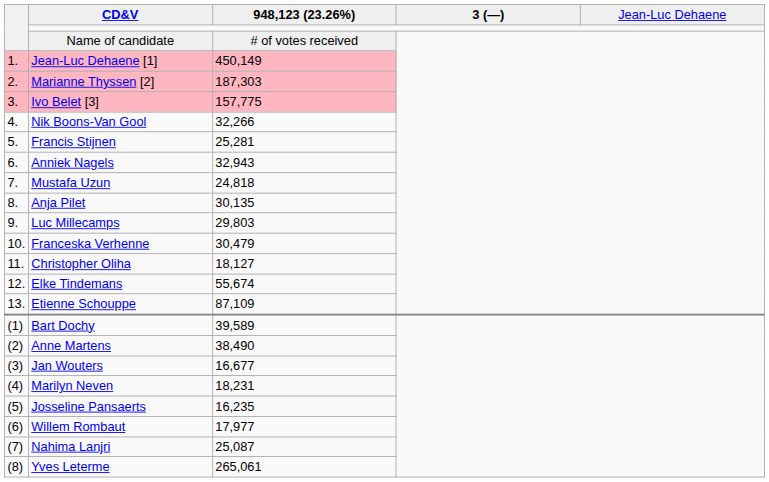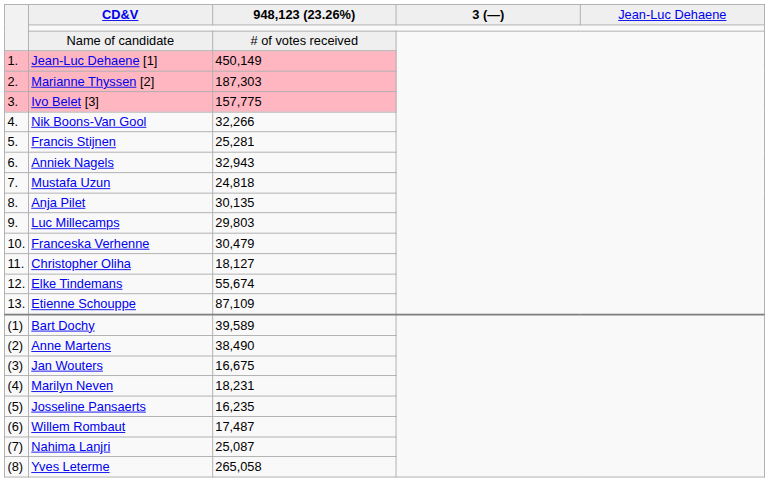Jan Wouters | column 3: 16,677 -> 16,675
Willem Rombaut | column 3: 17,977 -> 17,487
Yves Leterme | column 3: 265,061 -> 265,058
